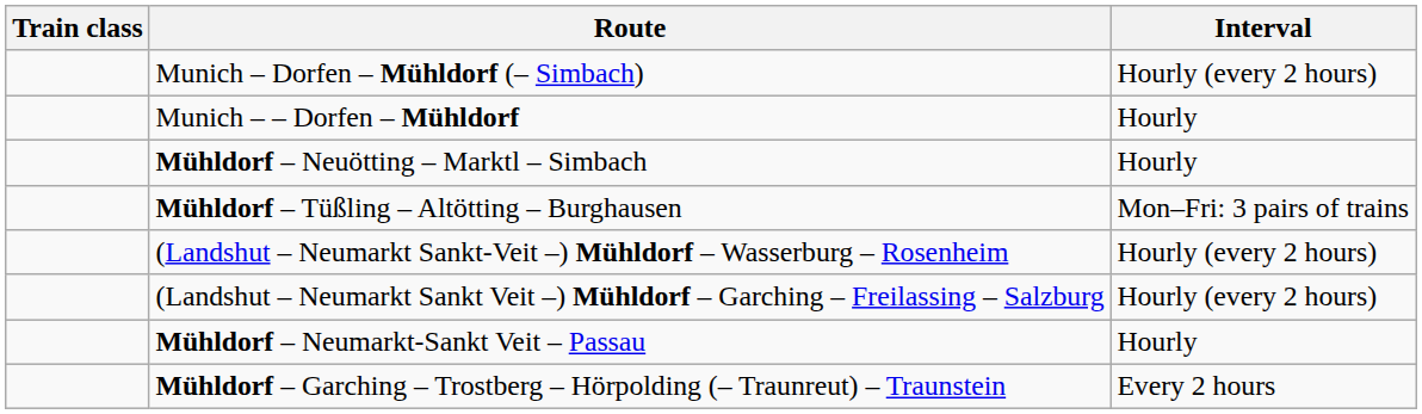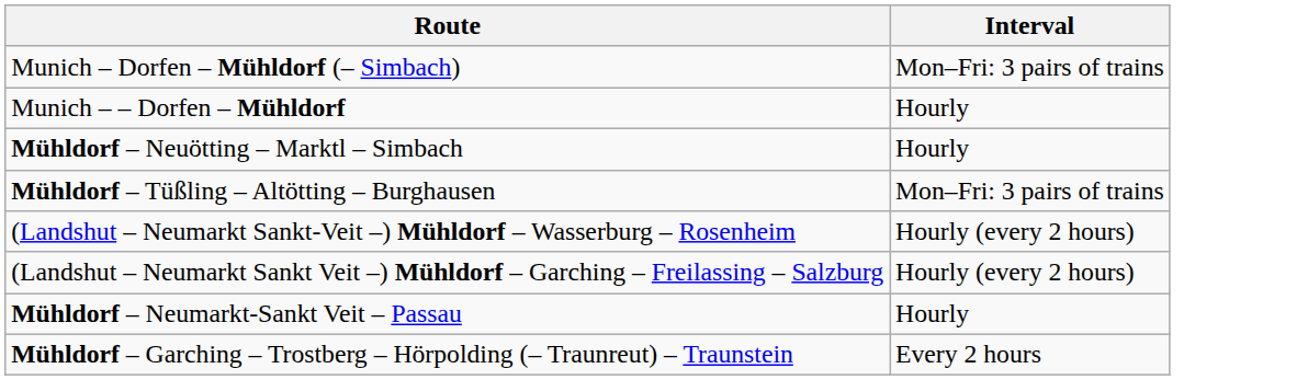- column: Train class
Munich – Dorfen – Mühldorf (– Simbach) | Interval: Hourly (every 2 hours) -> Mon–Fri: 3 pairs of trains
